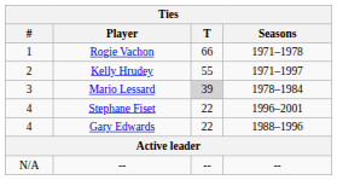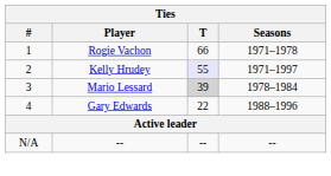Kelly Hrudey | T: no background -> lavender background
- row: 4 | Stephane Fiset | 22 | 1996–2001
